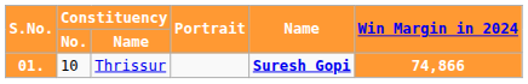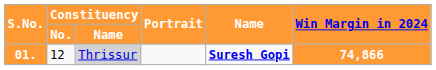01. | Constituency / No.: 10 -> 12
01. | Constituency / Name: no background -> lightgrey background
